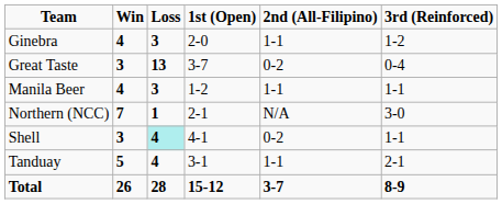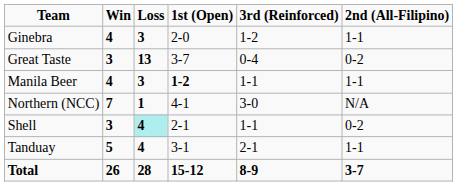columns swapped: 2nd (All-Filipino) <-> 3rd (Reinforced)
Manila Beer | 1st (Open): normal -> bold
Northern (NCC) | 1st (Open): 2-1 -> 4-1
Shell | 1st (Open): 4-1 -> 2-1
